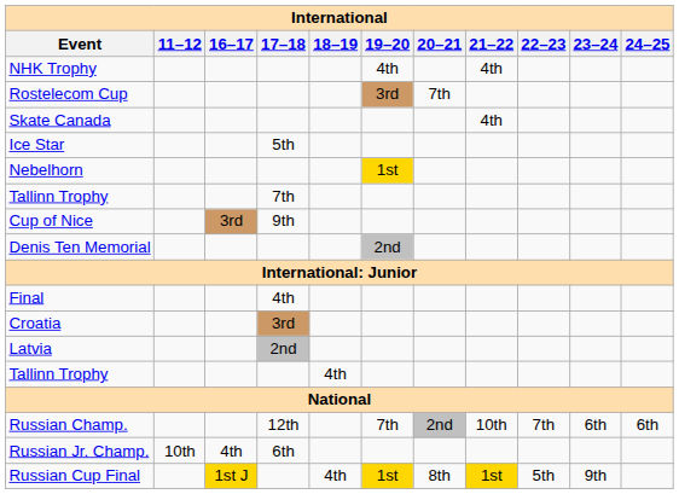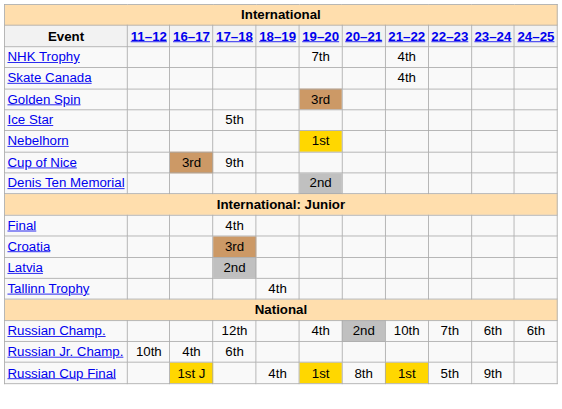NHK Trophy | 19–20: 4th -> 7th
- row: Rostelecom Cup | 3rd | 7th
+ row: Golden Spin | 3rd
- row: Tallinn Trophy | 7th
Russian Champ. | 19–20: 7th -> 4th
